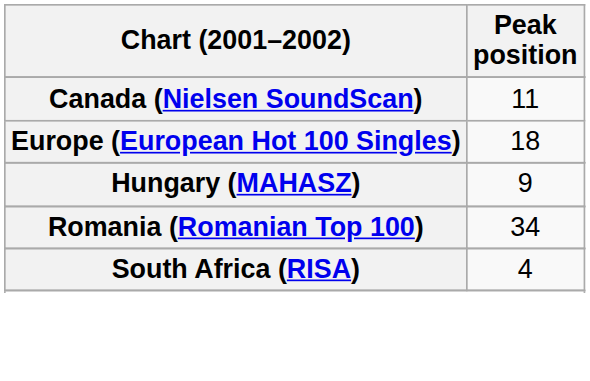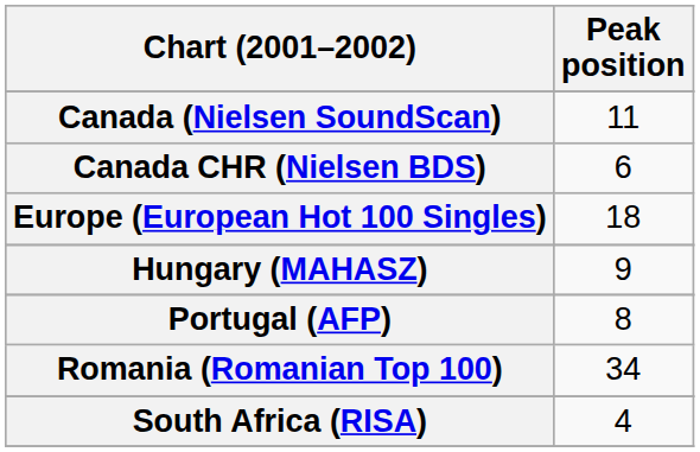+ row: Canada CHR (Nielsen BDS) | 6
+ row: Portugal (AFP) | 8
